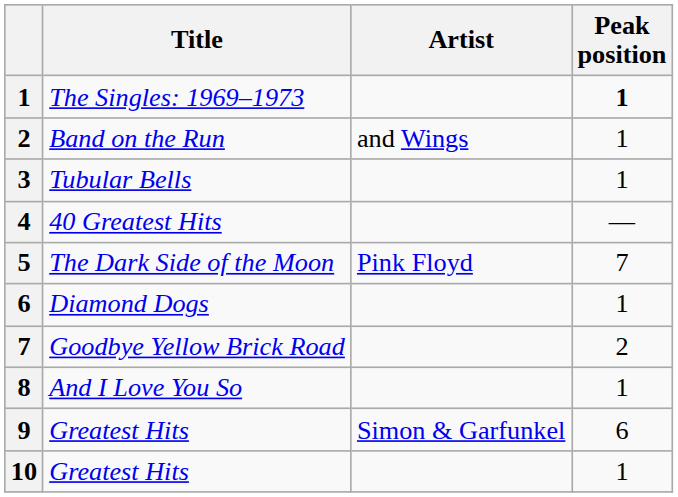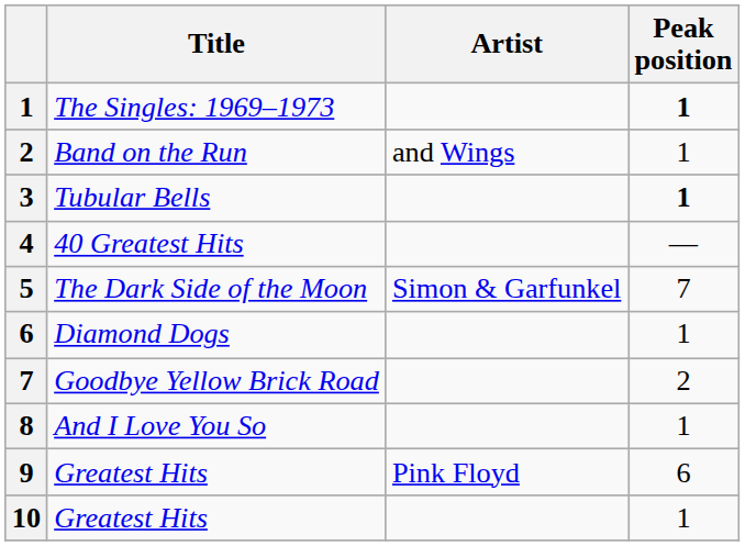Tubular Bells | Peak position: normal -> bold
The Dark Side of the Moon | Artist: Pink Floyd -> Simon & Garfunkel
9 / Greatest Hits | Artist: Simon & Garfunkel -> Pink Floyd
